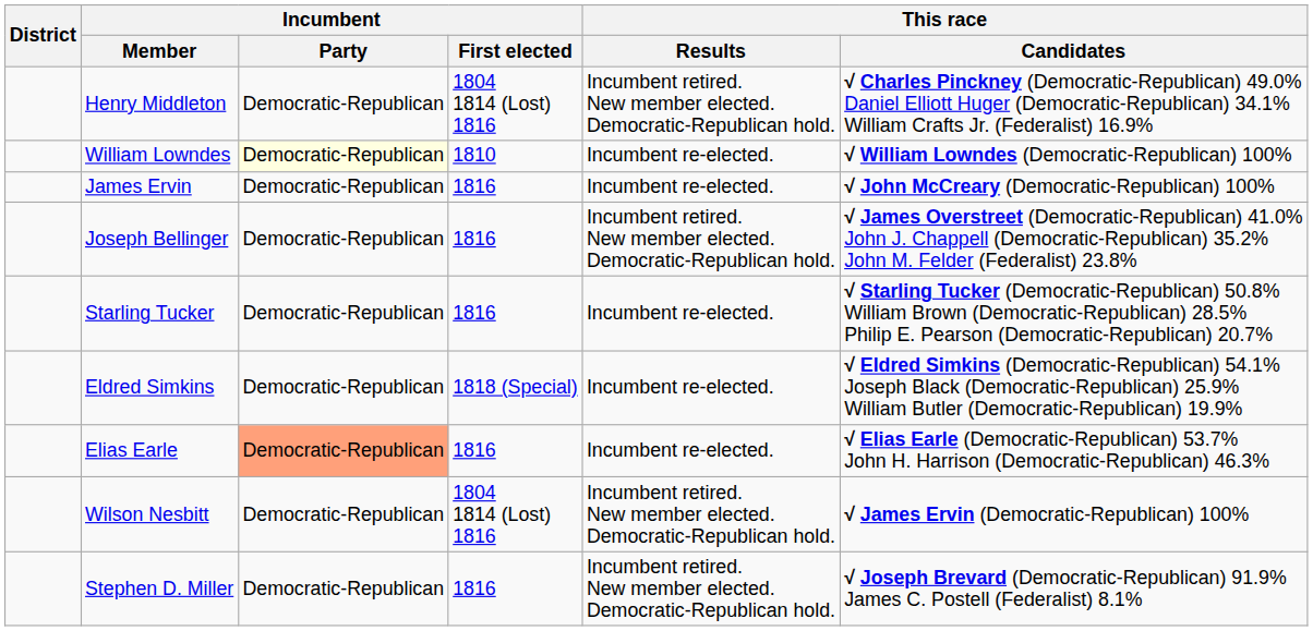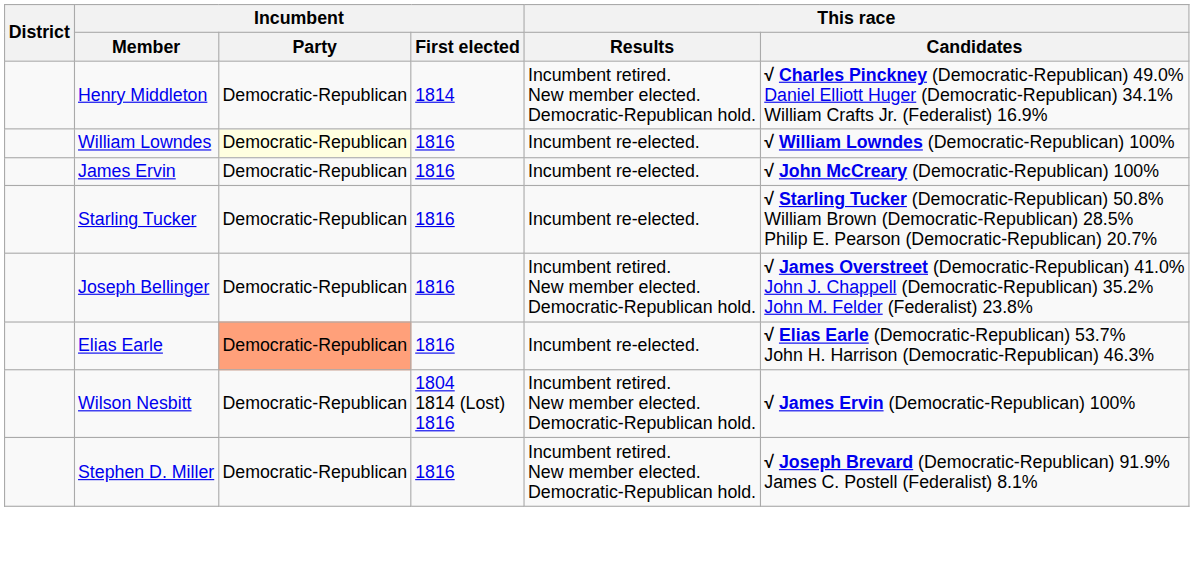Henry Middleton | Incumbent / First elected: 1804 1814 (Lost) 1816 -> 1814
William Lowndes | Incumbent / First elected: 1810 -> 1816
rows swapped: Joseph Bellinger <-> Starling Tucker
- row: Eldred Simkins | Democratic-Republican | 1818 (Special) | Incumbent re-elected. | √ Eldred Simkins (Democratic-Republican) 54.1% Joseph Black (Democratic-Republican) 25.9% William Butler (Democratic-Republican) 19.9%
